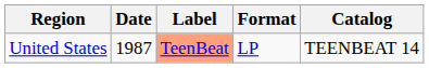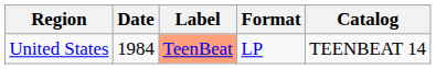United States | Date: 1987 -> 1984
